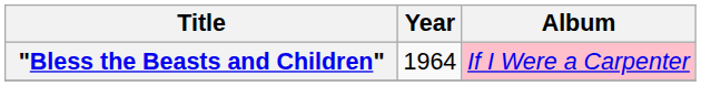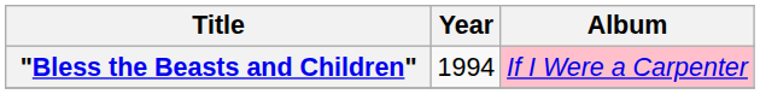"Bless the Beasts and Children" | Year: 1964 -> 1994
